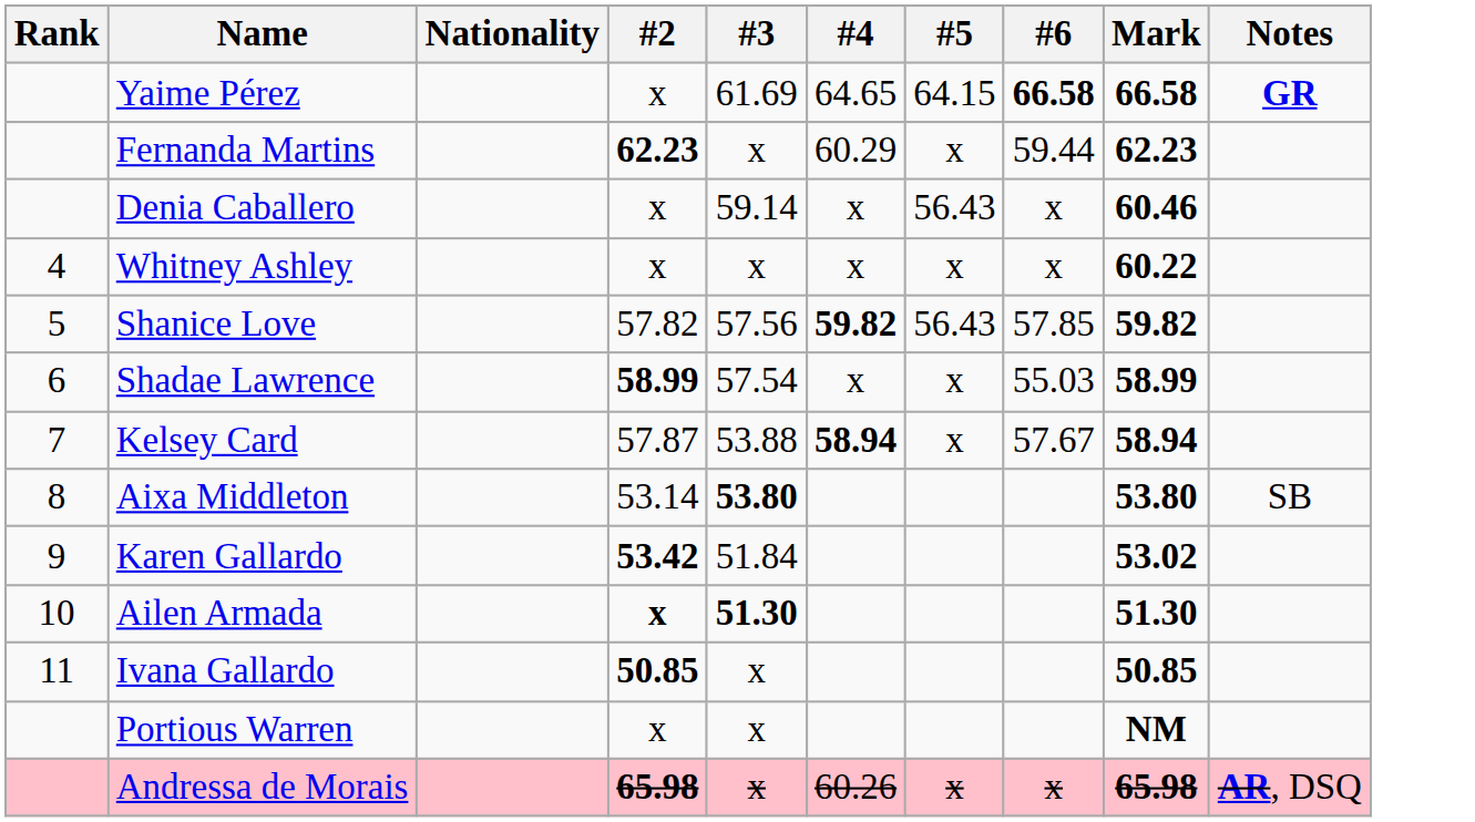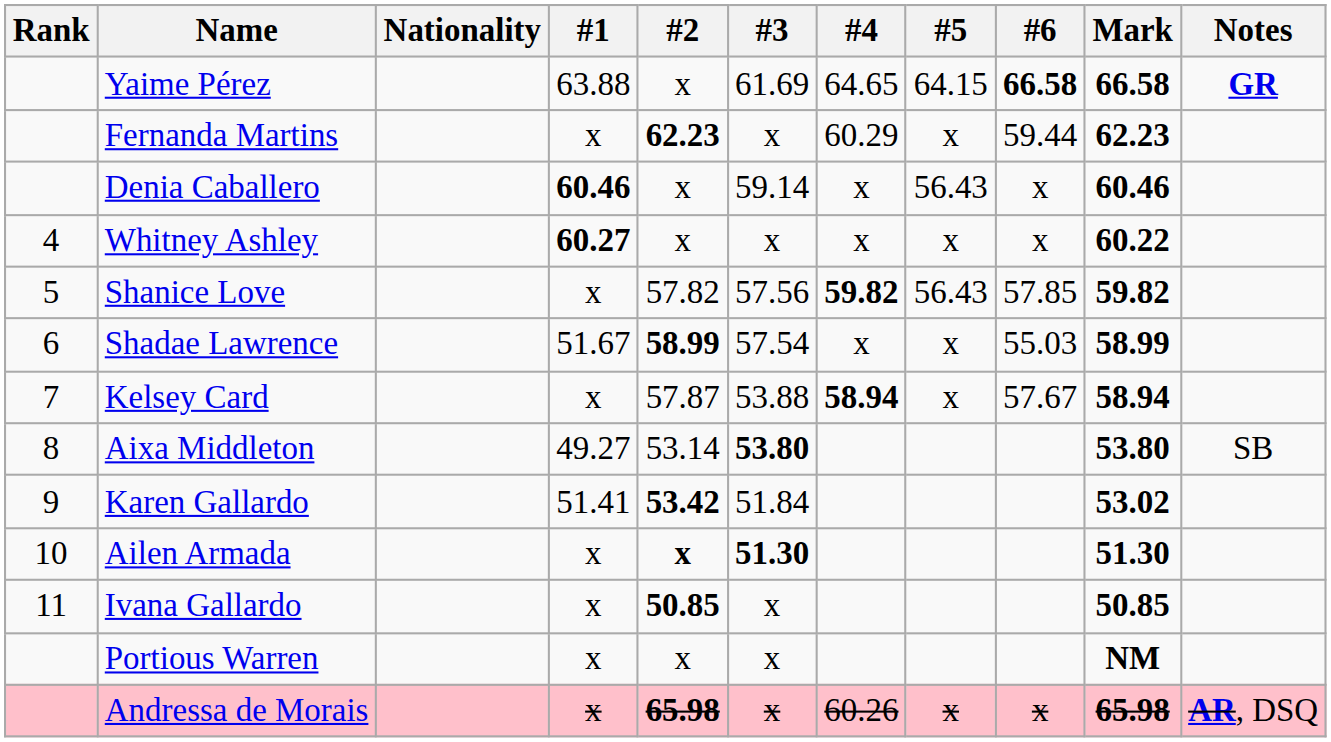+ column: #1 | 63.88 | x | 60.46 | 60.27 | x | 51.67 | x | 49.27 | 51.41 | x | x | x | x
